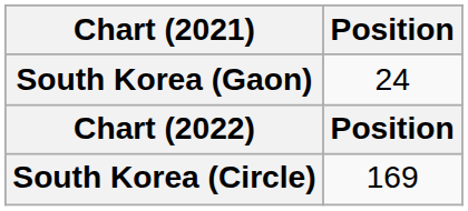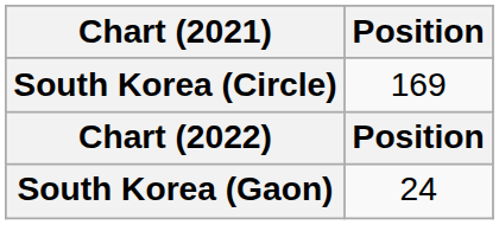rows swapped: South Korea (Gaon) <-> South Korea (Circle)
